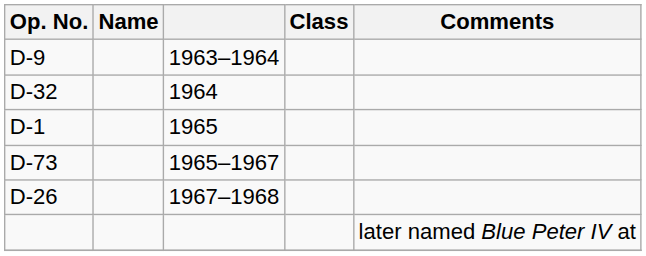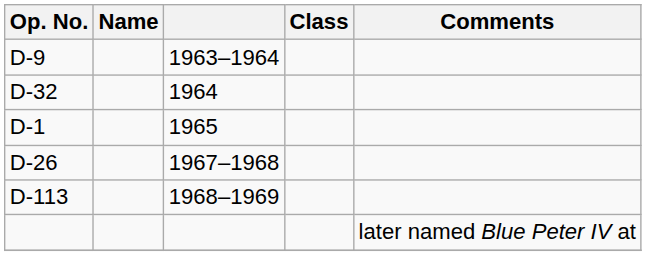- row: D-73 | 1965–1967
+ row: D-113 | 1968–1969
